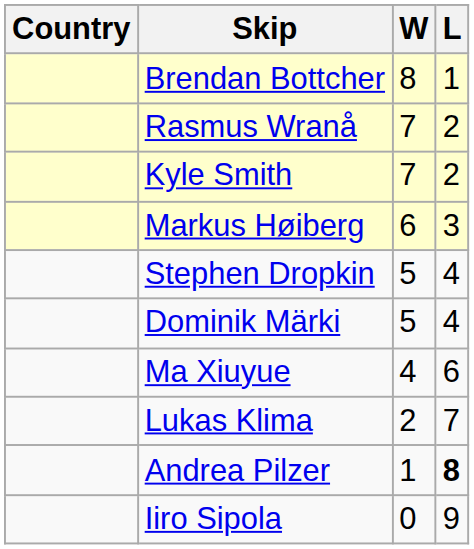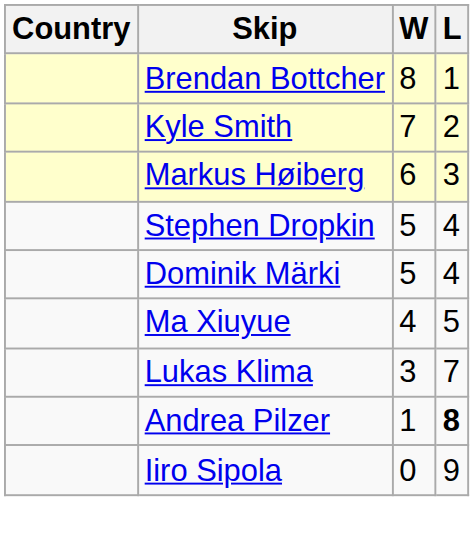- row: Rasmus Wranå | 7 | 2
Ma Xiuyue | L: 6 -> 5
Lukas Klima | W: 2 -> 3
